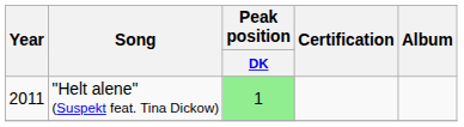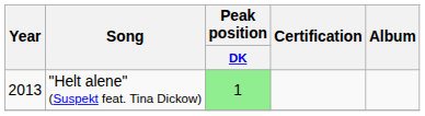"Helt alene" (Suspekt feat. Tina Dickow) | Year: 2011 -> 2013
